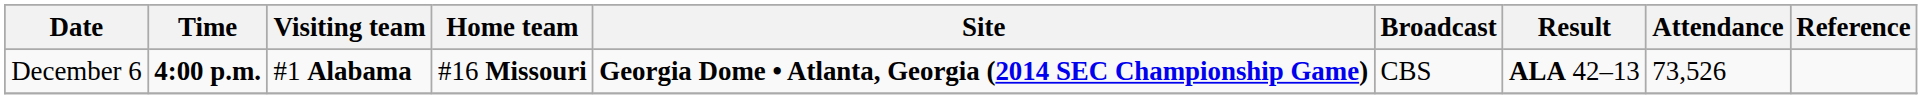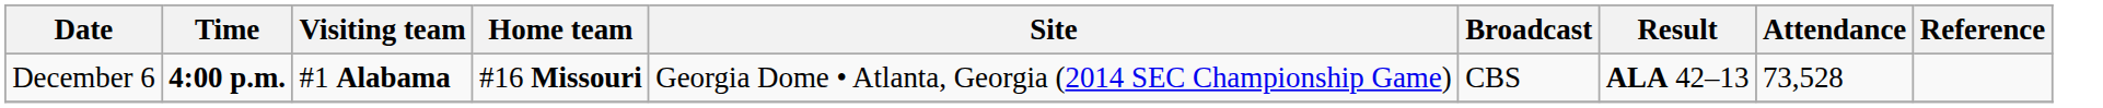December 6 | Site: bold -> normal
December 6 | Attendance: 73,526 -> 73,528
